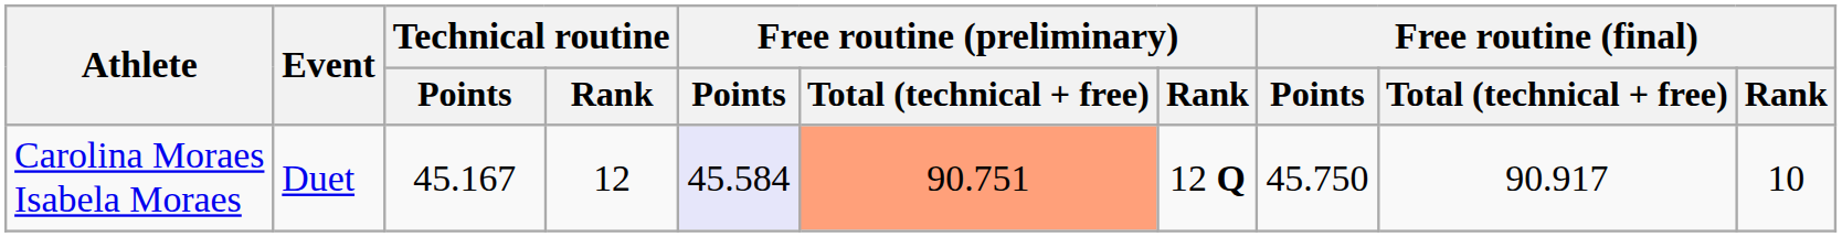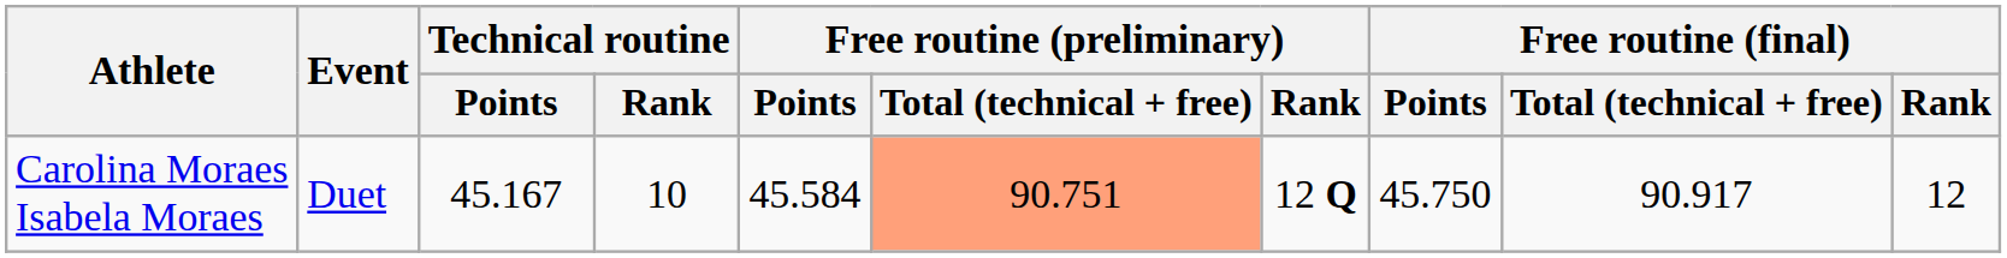Carolina Moraes Isabela Moraes | Technical routine / Rank: 12 -> 10
Carolina Moraes Isabela Moraes | Free routine (preliminary) / Points: lavender background -> no background
Carolina Moraes Isabela Moraes | Free routine (final) / Rank: 10 -> 12
